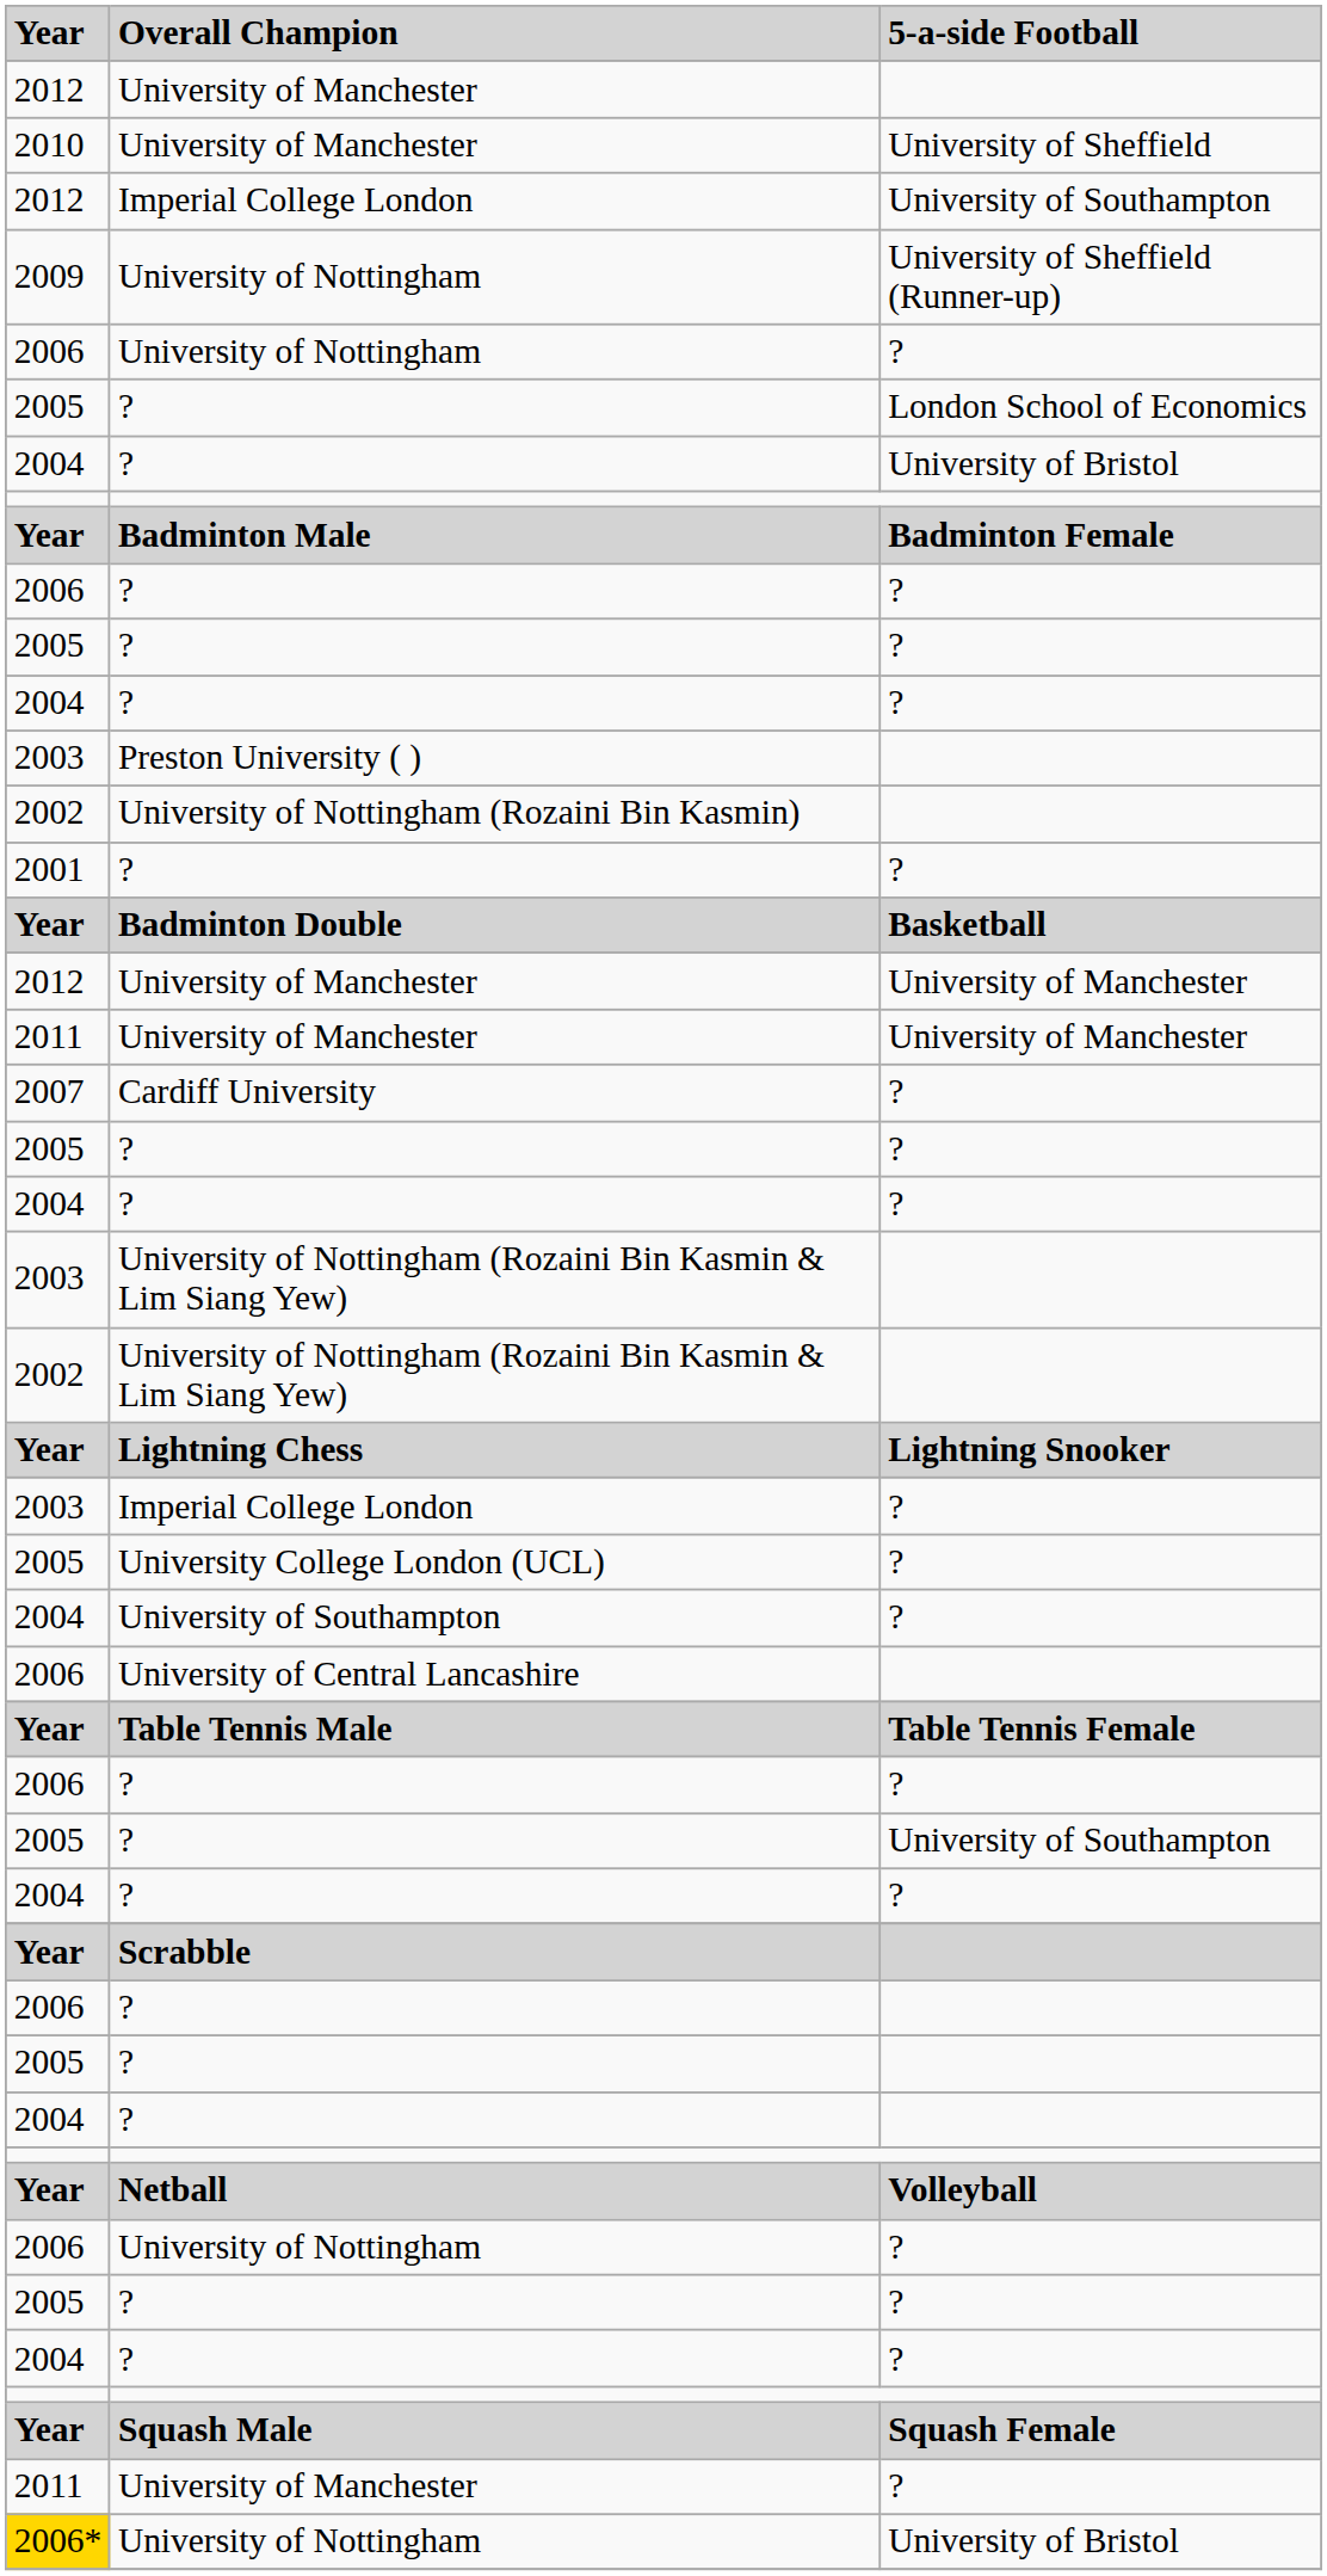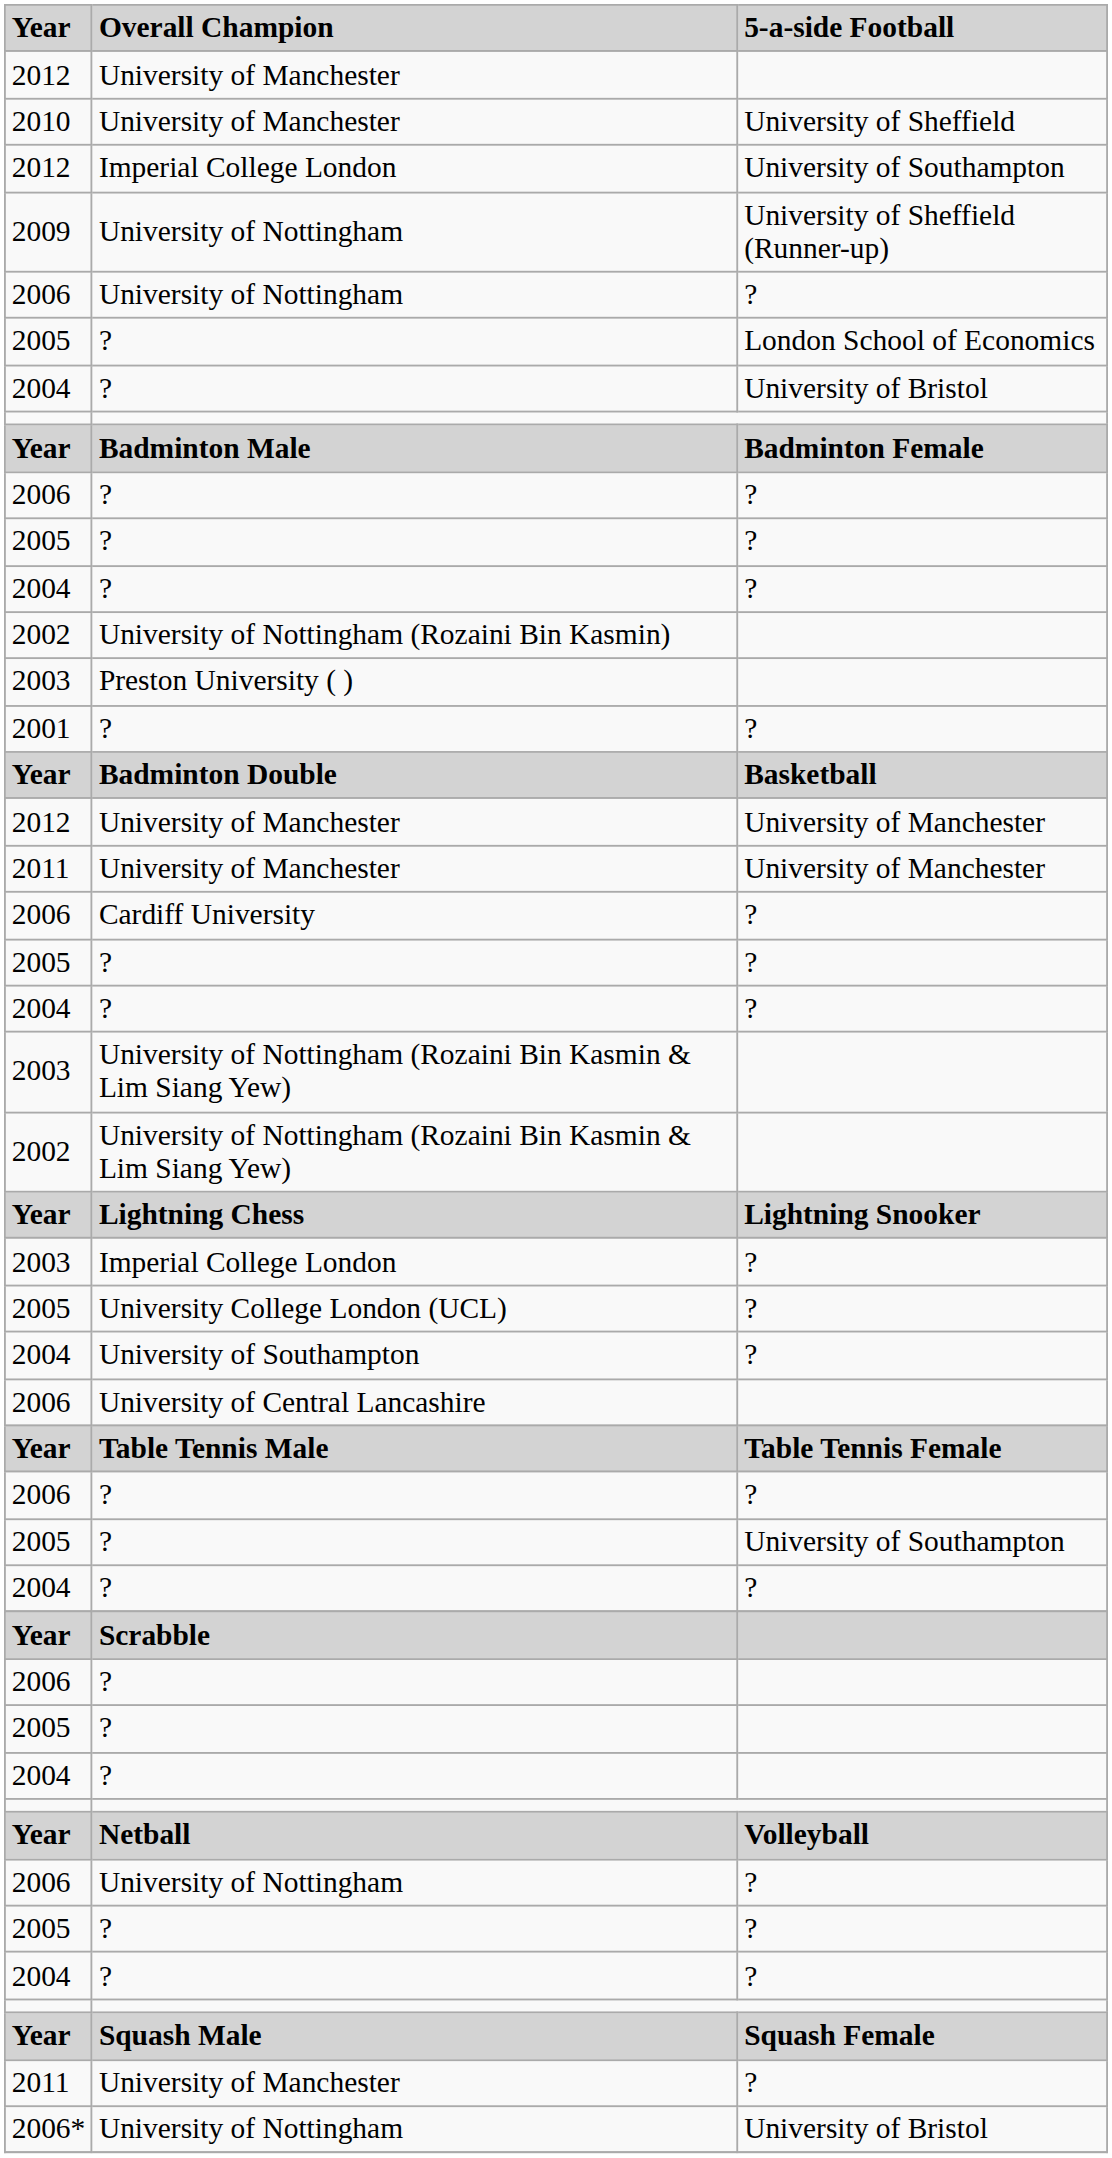rows swapped: Preston University ( ) <-> University of Nottingham (Rozaini Bin Kasmin)
Cardiff University | Year: 2007 -> 2006
University of Nottingham / University of Bristol | Year: gold background -> no background
